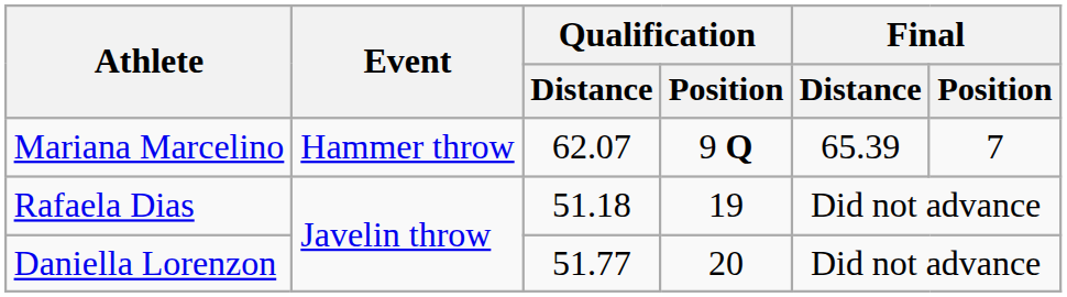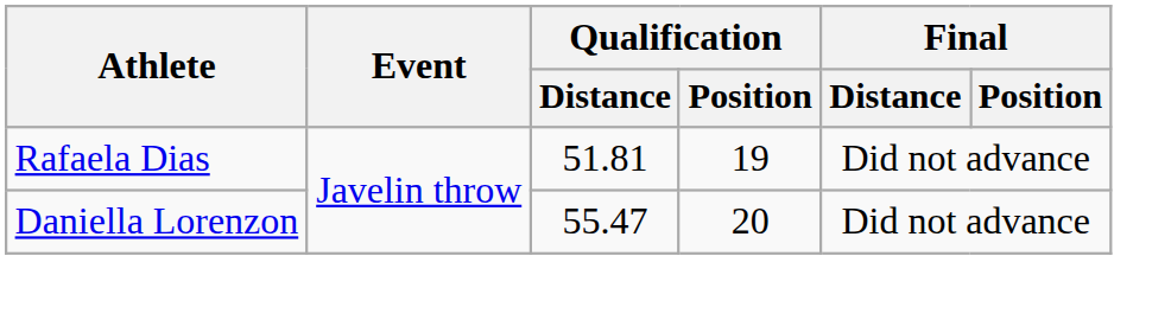- row: Mariana Marcelino | Hammer throw | 62.07 | 9 Q | 65.39 | 7
Rafaela Dias | Qualification / Distance: 51.18 -> 51.81
Daniella Lorenzon | Qualification / Distance: 51.77 -> 55.47
